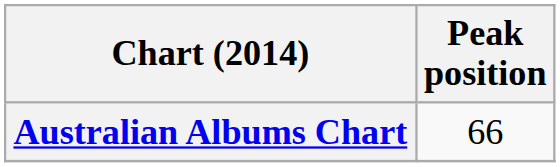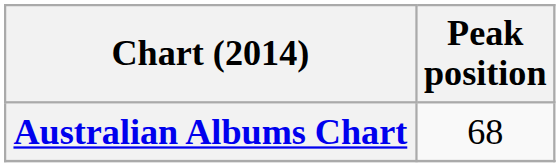Australian Albums Chart | Peak position: 66 -> 68
